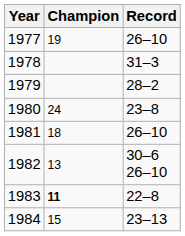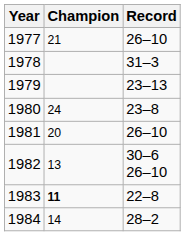1977 | Champion: 19 -> 21
1979 | Record: 28–2 -> 23–13
1981 | Champion: 18 -> 20
1984 | Champion: 15 -> 14
1984 | Record: 23–13 -> 28–2
